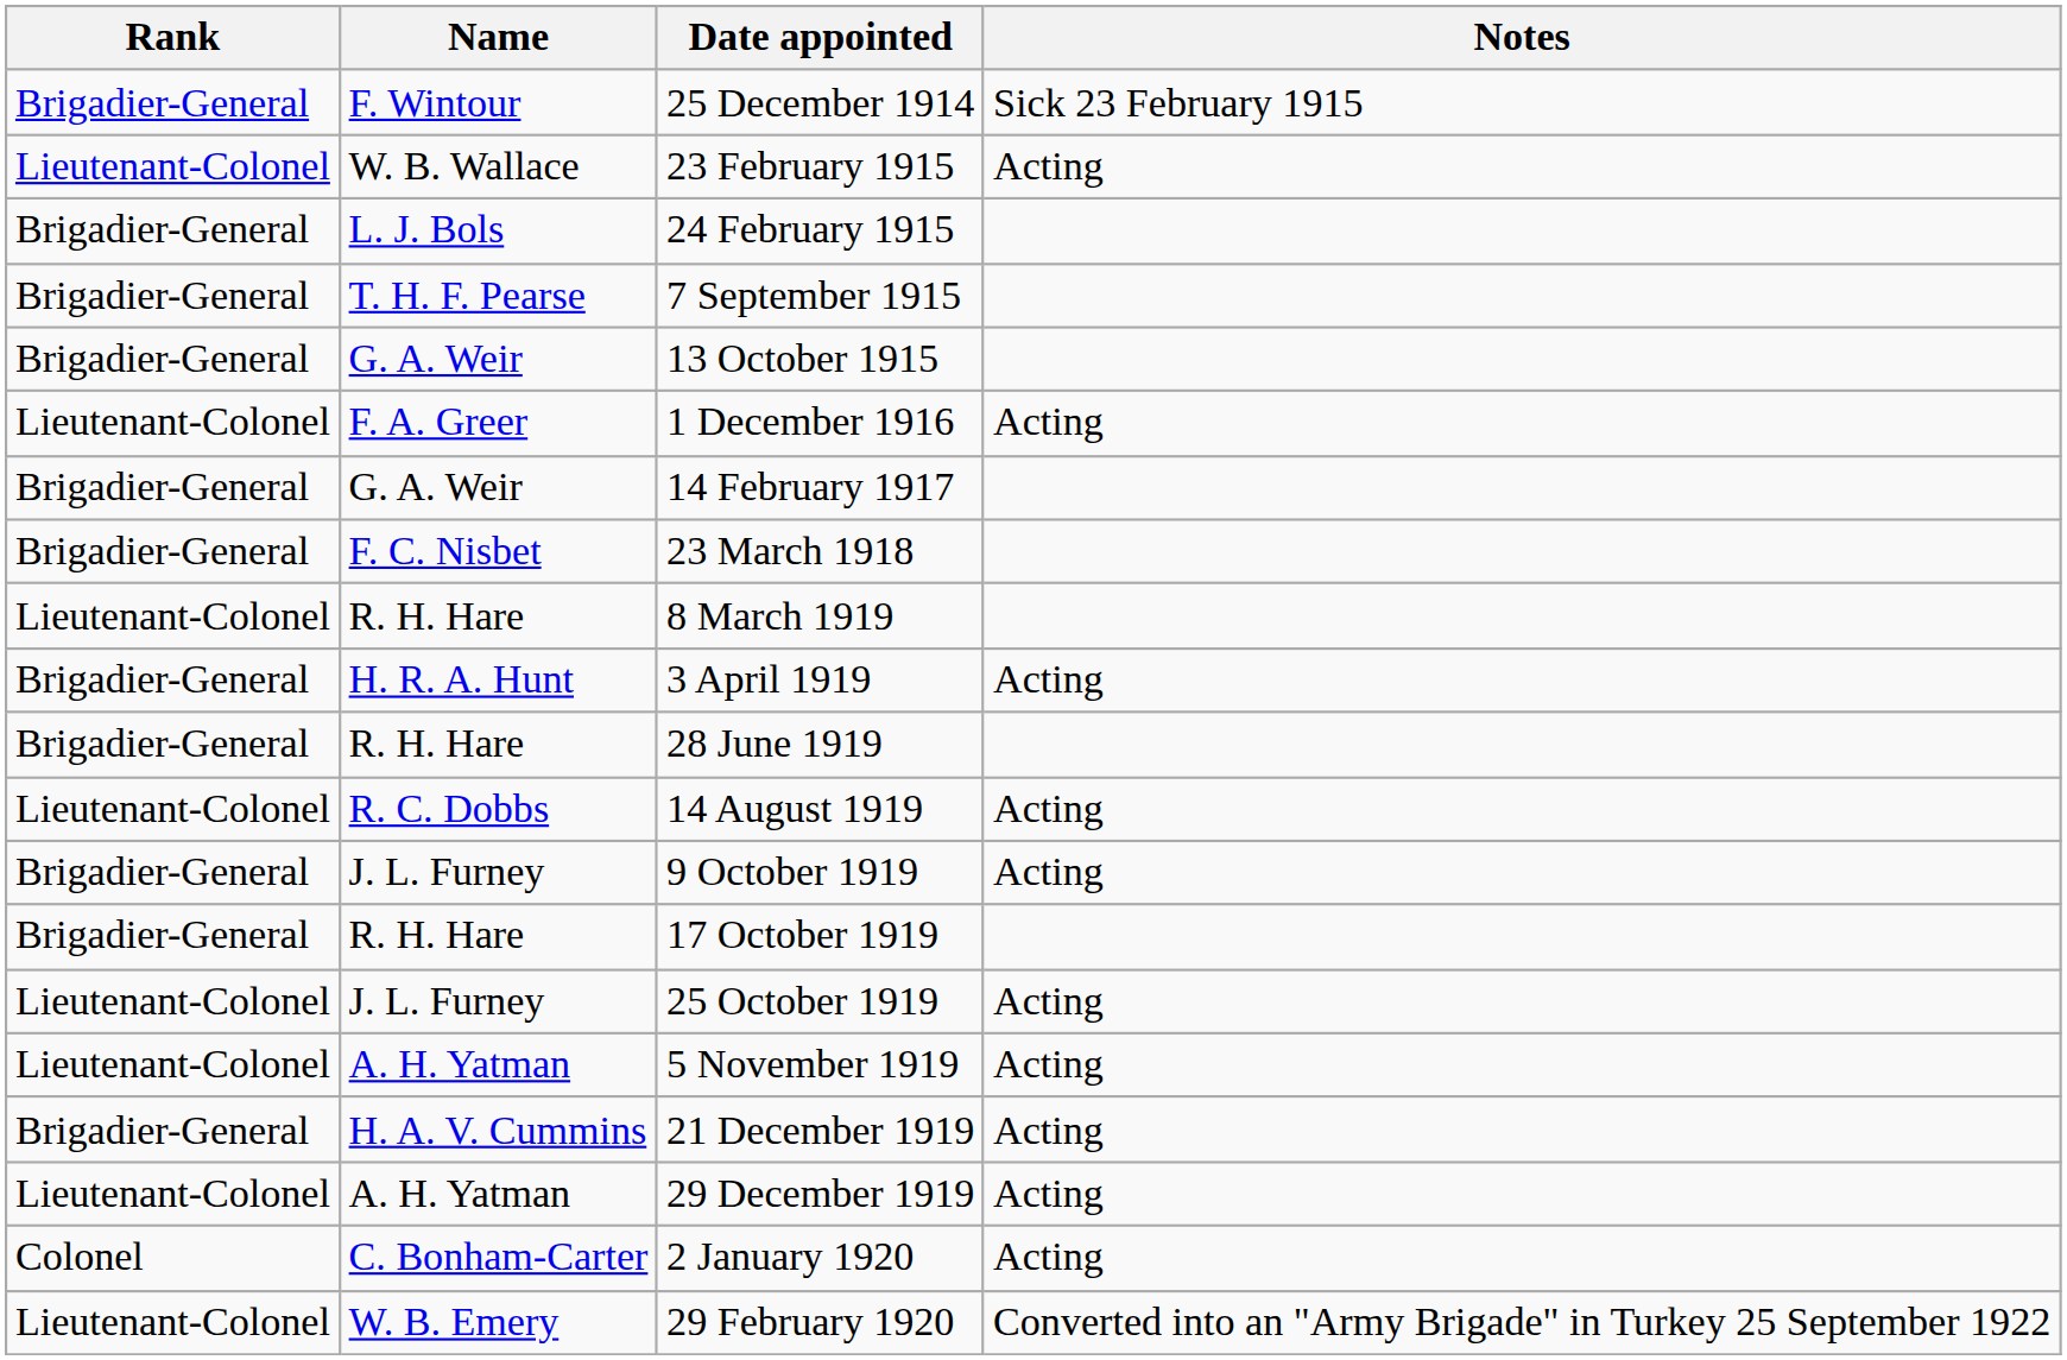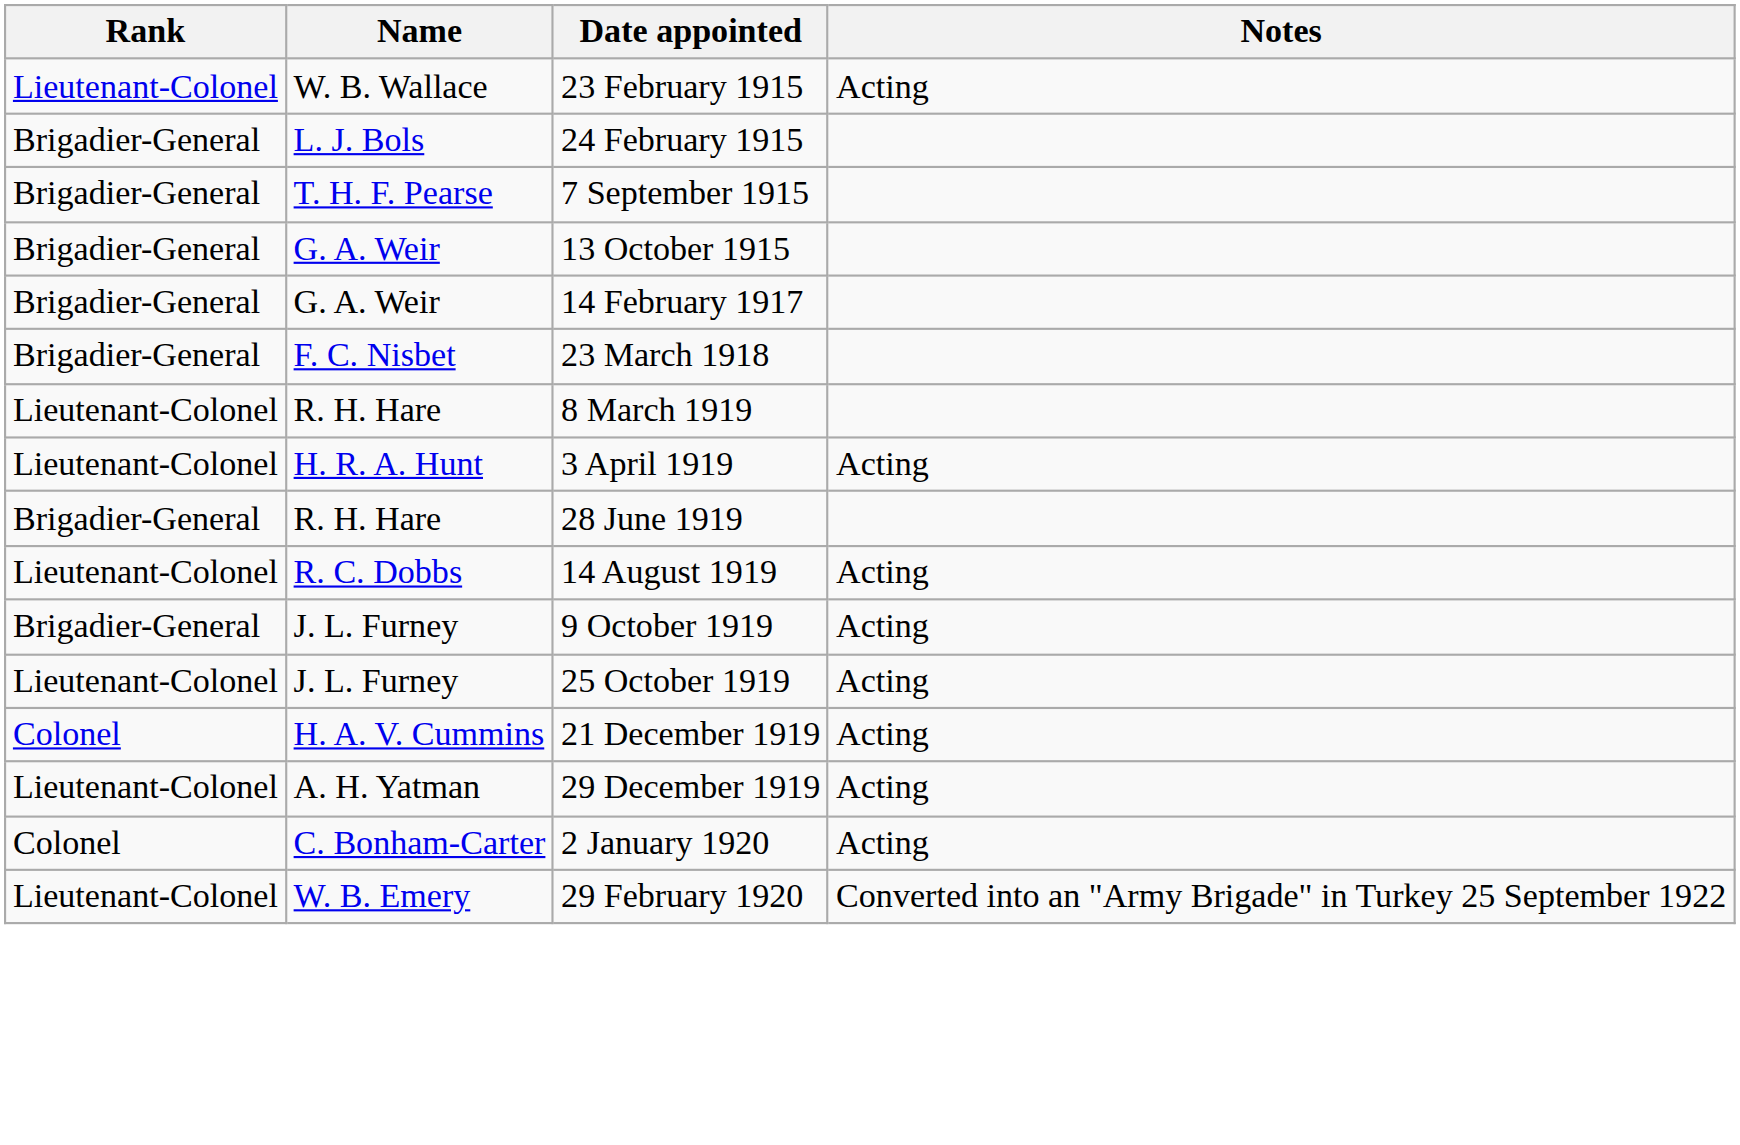- row: Brigadier-General | F. Wintour | 25 December 1914 | Sick 23 February 1915
- row: Lieutenant-Colonel | F. A. Greer | 1 December 1916 | Acting
3 April 1919 | Rank: Brigadier-General -> Lieutenant-Colonel
- row: Brigadier-General | R. H. Hare | 17 October 1919
- row: Lieutenant-Colonel | A. H. Yatman | 5 November 1919 | Acting
21 December 1919 | Rank: Brigadier-General -> Colonel
